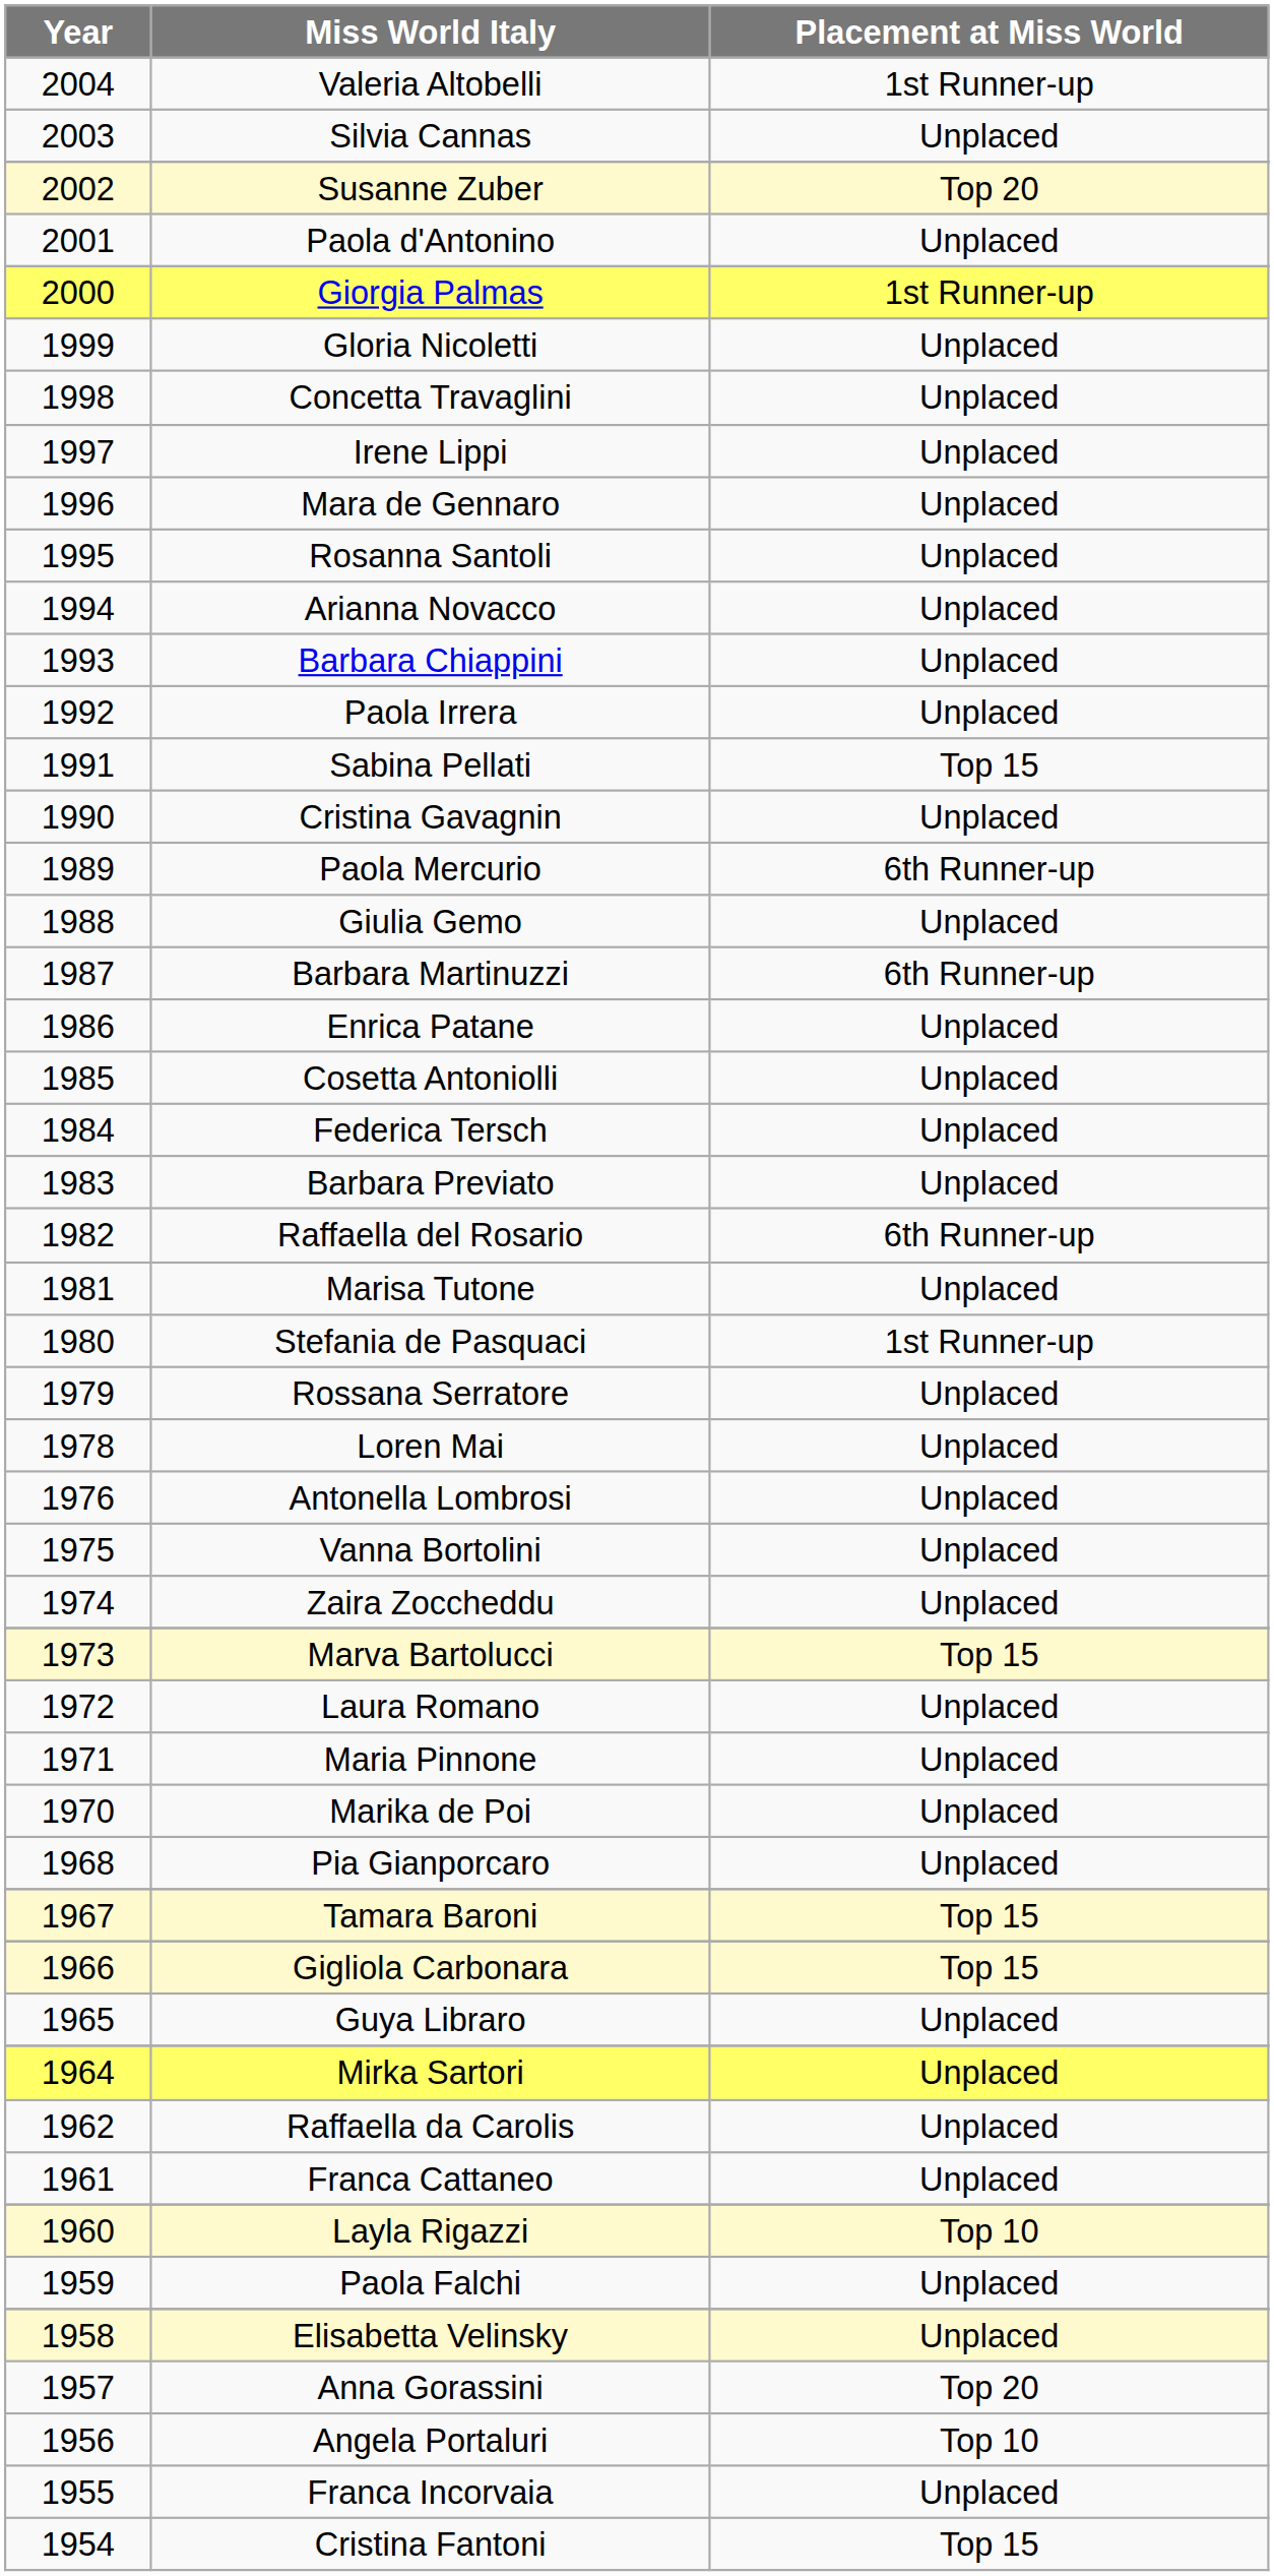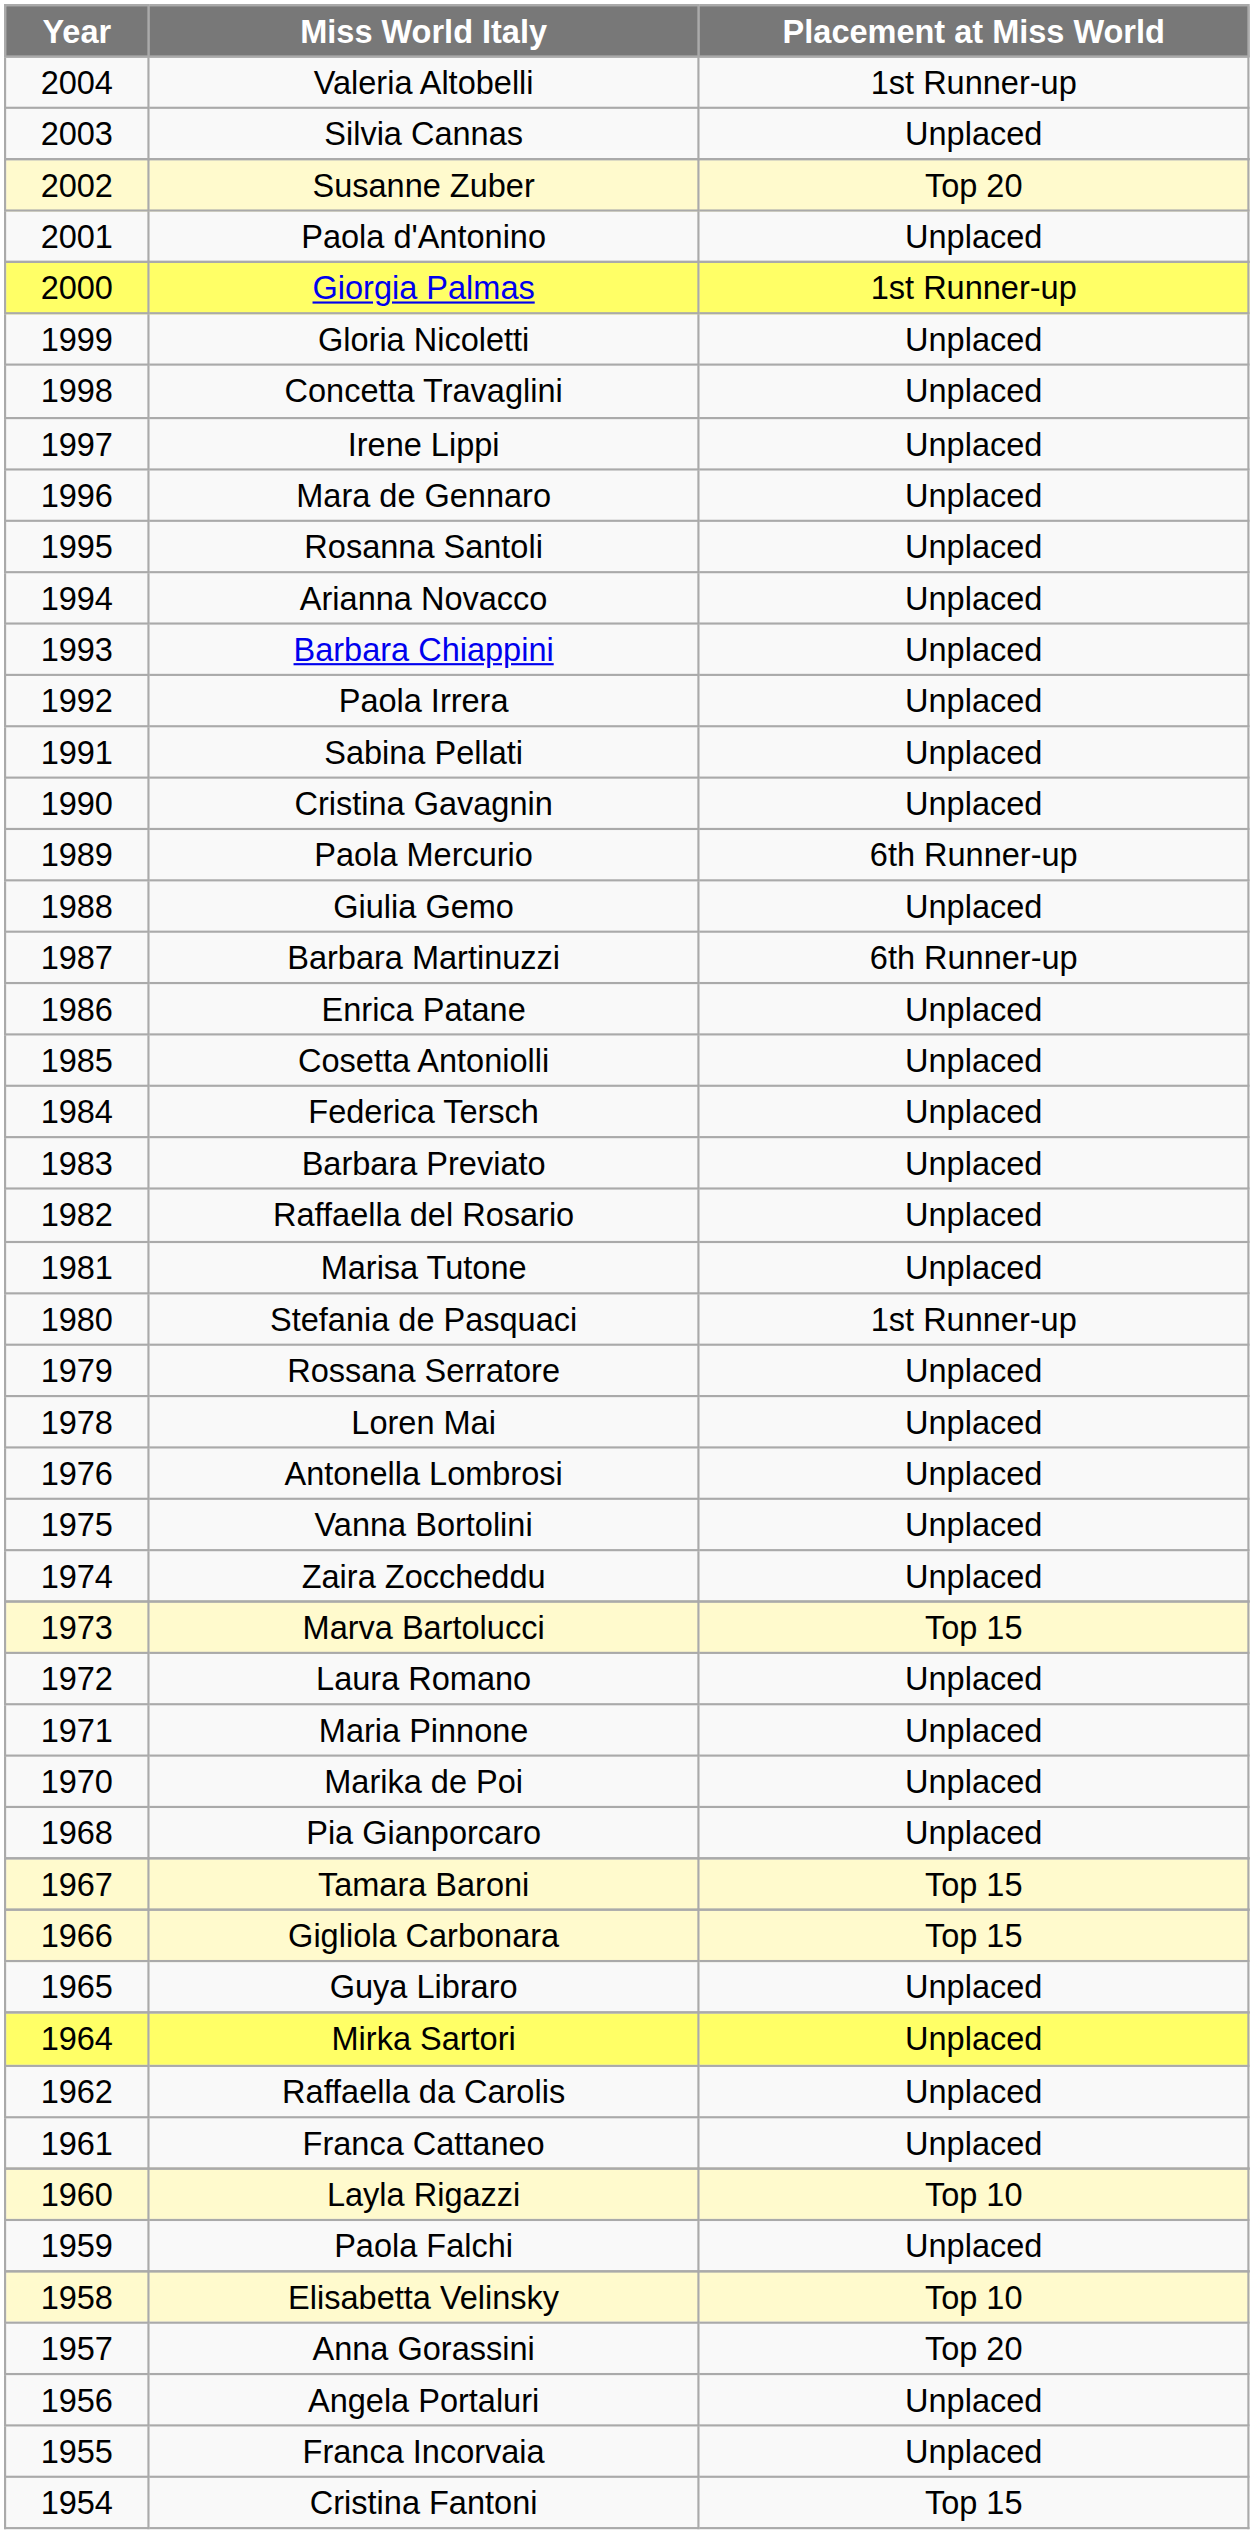Sabina Pellati | Placement at Miss World: Top 15 -> Unplaced
Raffaella del Rosario | Placement at Miss World: 6th Runner-up -> Unplaced
Elisabetta Velinsky | Placement at Miss World: Unplaced -> Top 10
Angela Portaluri | Placement at Miss World: Top 10 -> Unplaced
